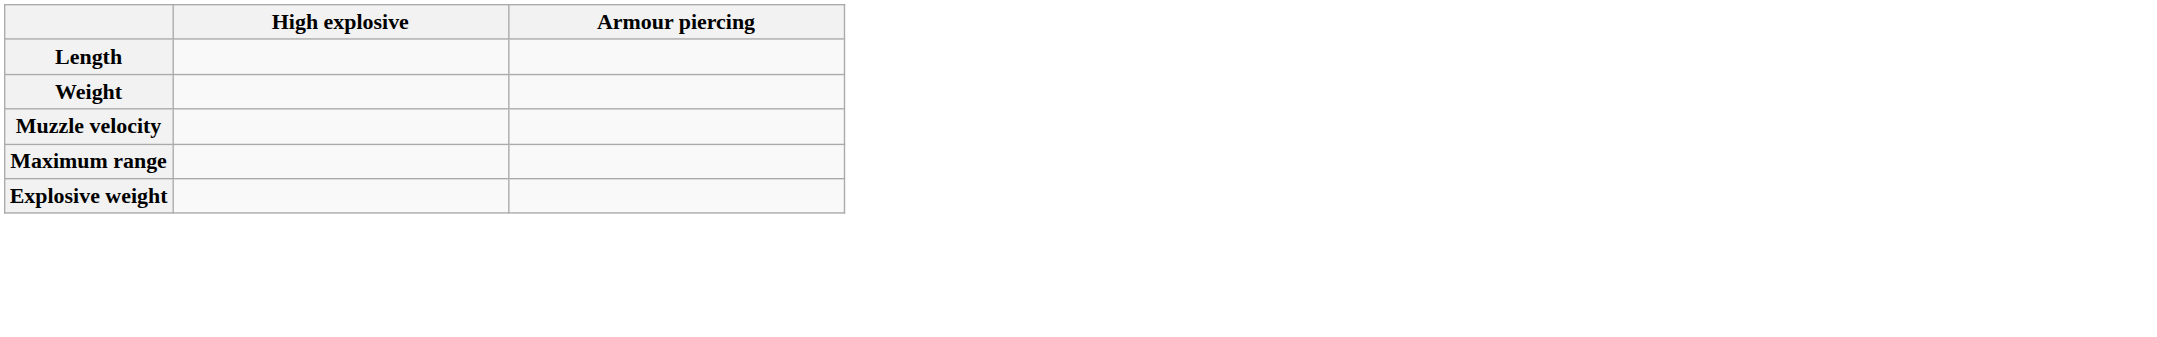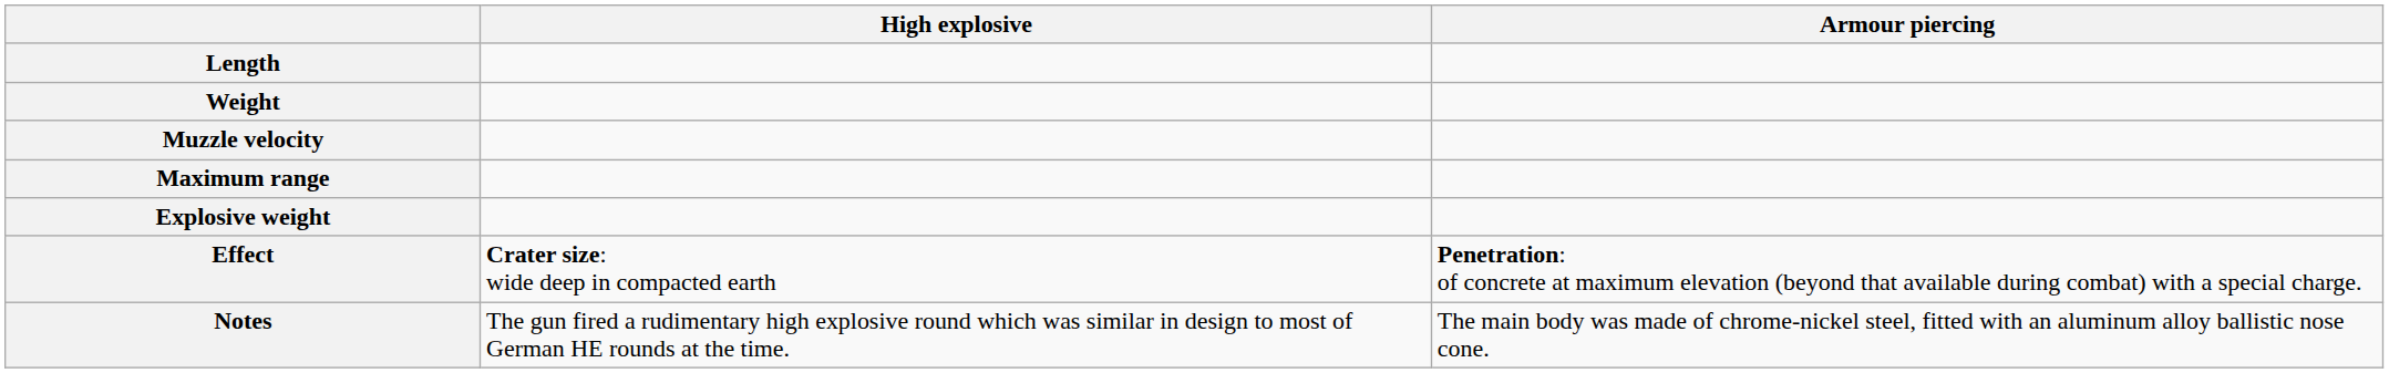+ row: Effect | Crater size: wide deep in compacted earth | Penetration: of concrete at maximum elevation (beyond that available during combat) with a special charge.
+ row: Notes | The gun fired a rudimentary high explosive round which was similar in design to most of German HE rounds at the time. | The main body was made of chrome-nickel steel, fitted with an aluminum alloy ballistic nose cone.
